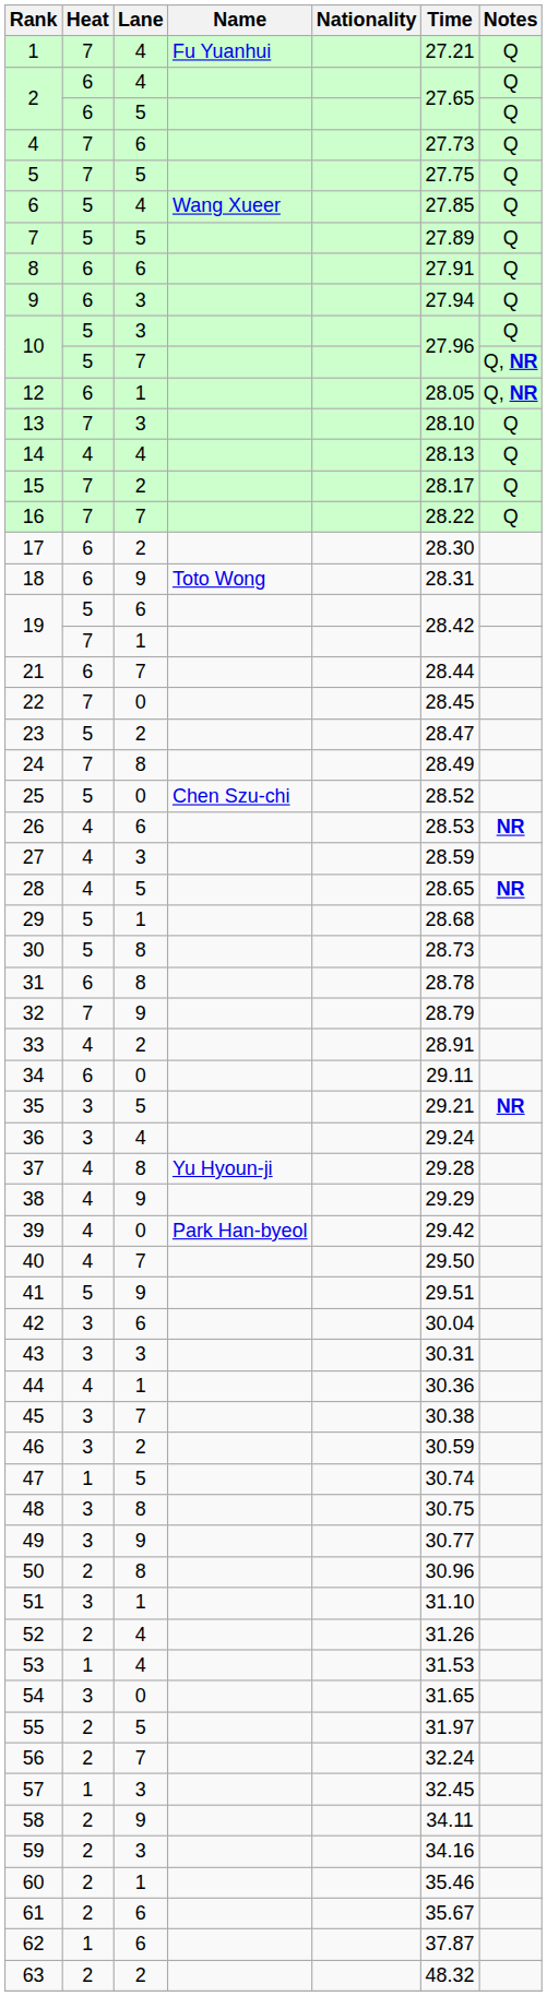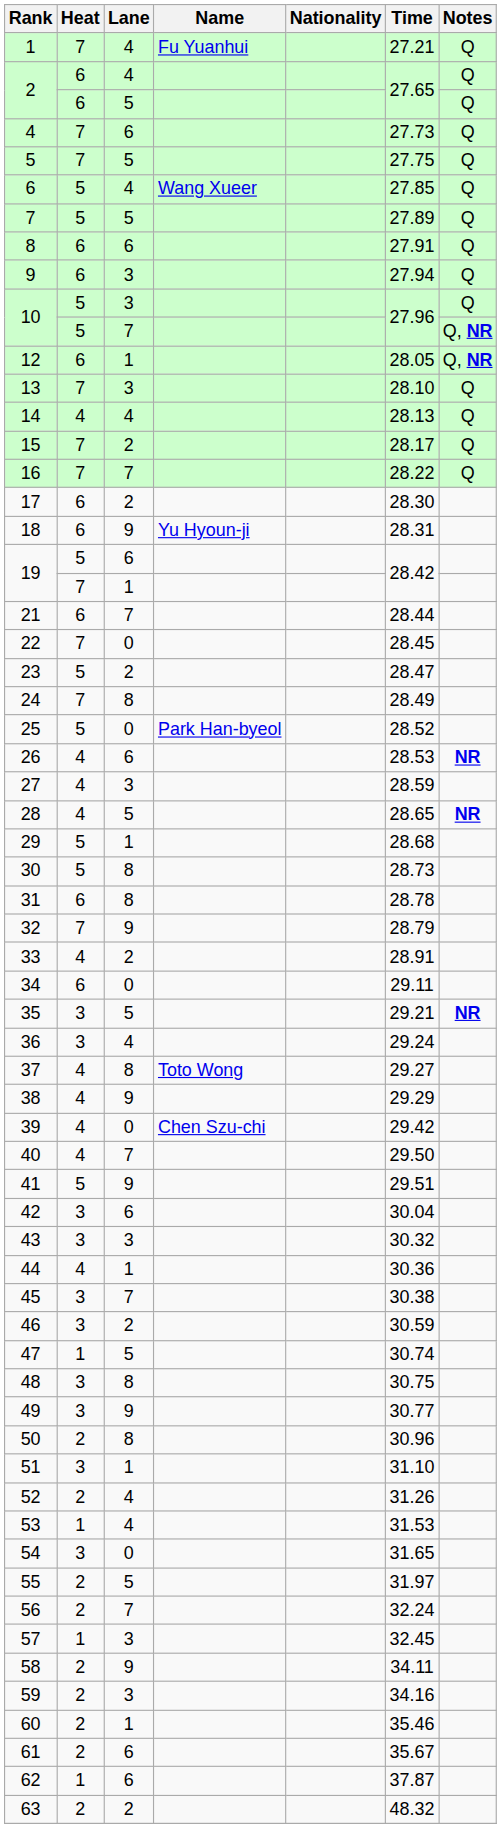18 | Name: Toto Wong -> Yu Hyoun-ji
25 | Name: Chen Szu-chi -> Park Han-byeol
37 | Name: Yu Hyoun-ji -> Toto Wong
37 | Time: 29.28 -> 29.27
39 | Name: Park Han-byeol -> Chen Szu-chi
43 | Time: 30.31 -> 30.32
